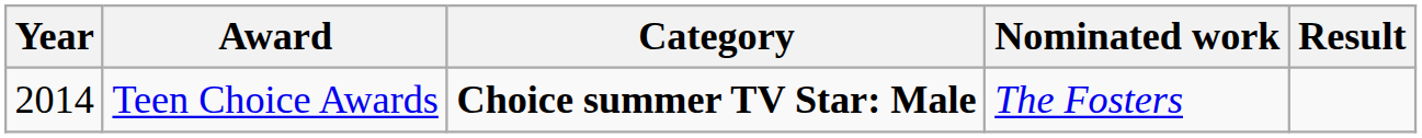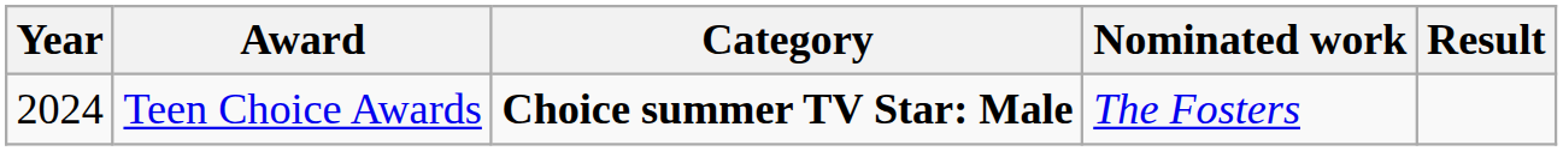Teen Choice Awards | Year: 2014 -> 2024
